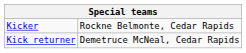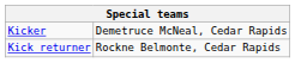Kicker | column 2: Rockne Belmonte, Cedar Rapids -> Demetruce McNeal, Cedar Rapids
Kick returner | column 2: Demetruce McNeal, Cedar Rapids -> Rockne Belmonte, Cedar Rapids
